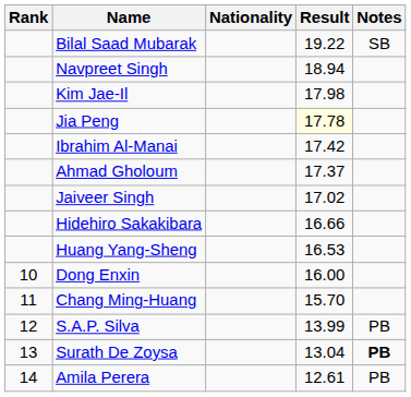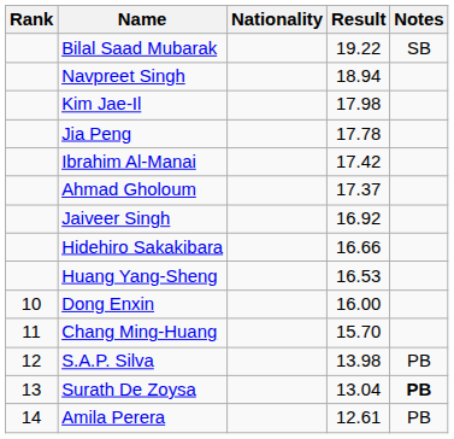Jia Peng | Result: lightyellow background -> no background
Jaiveer Singh | Result: 17.02 -> 16.92
S.A.P. Silva | Result: 13.99 -> 13.98
